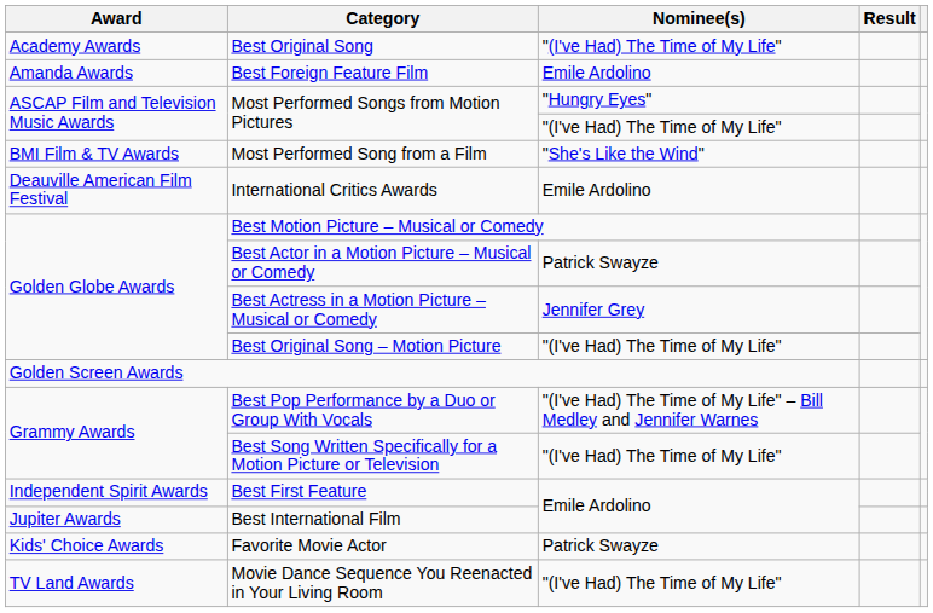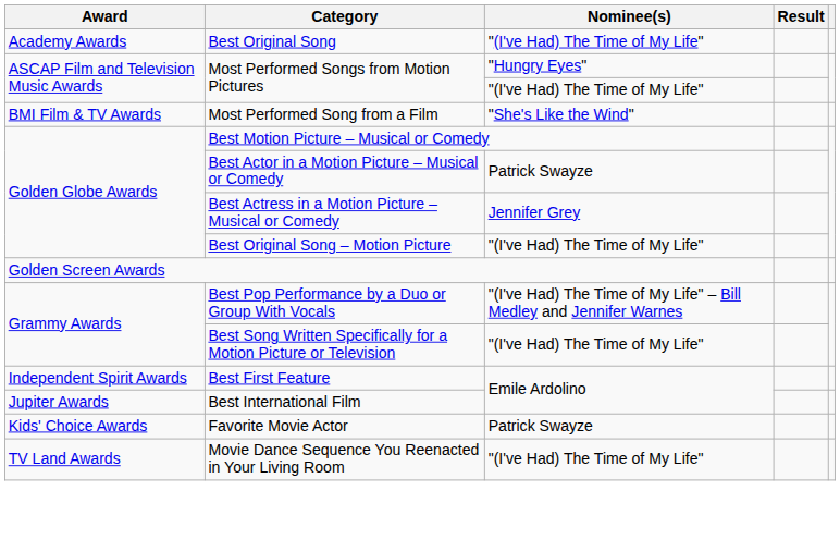- row: Amanda Awards | Best Foreign Feature Film | Emile Ardolino
- row: Deauville American Film Festival | International Critics Awards | Emile Ardolino
